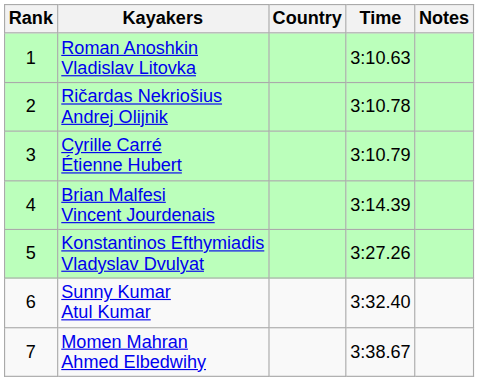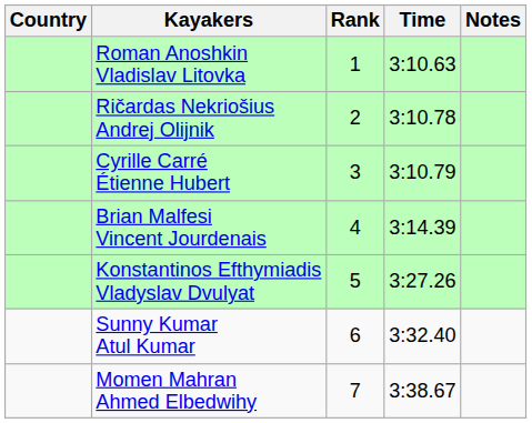columns swapped: Rank <-> Country
